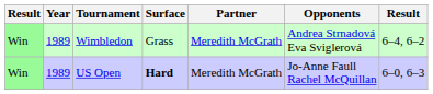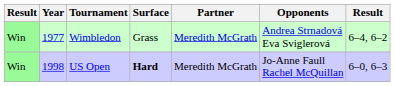Wimbledon | Year: 1989 -> 1977
US Open | Year: 1989 -> 1998
